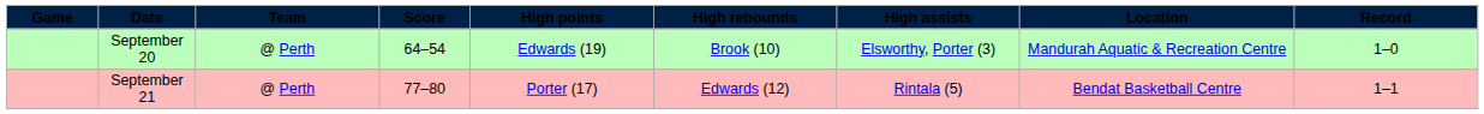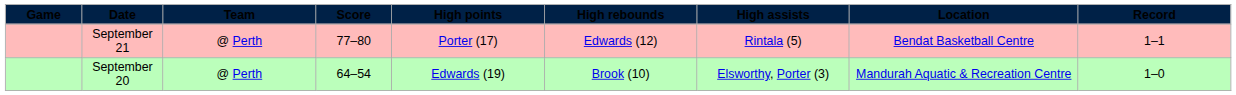rows swapped: September 20 <-> September 21
